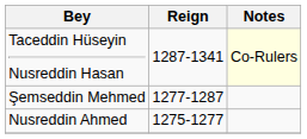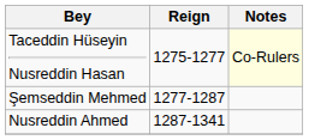Taceddin Hüseyin Nusreddin Hasan | Reign: 1287-1341 -> 1275-1277
Nusreddin Ahmed | Reign: 1275-1277 -> 1287-1341
